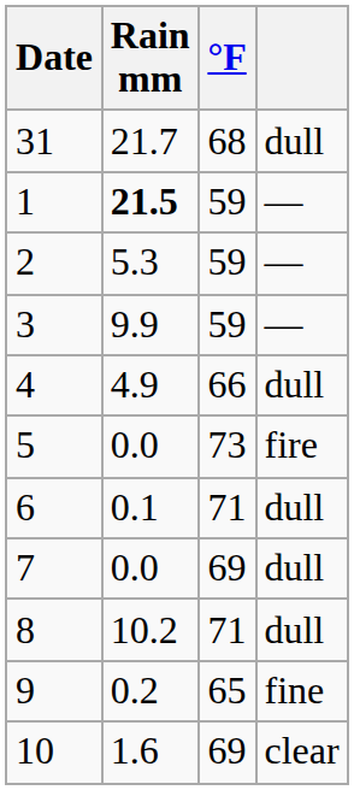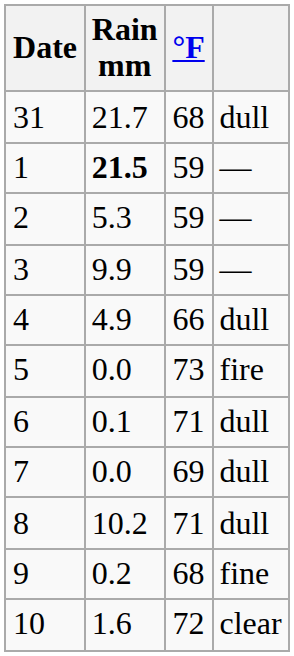9 | °F: 65 -> 68
10 | °F: 69 -> 72
